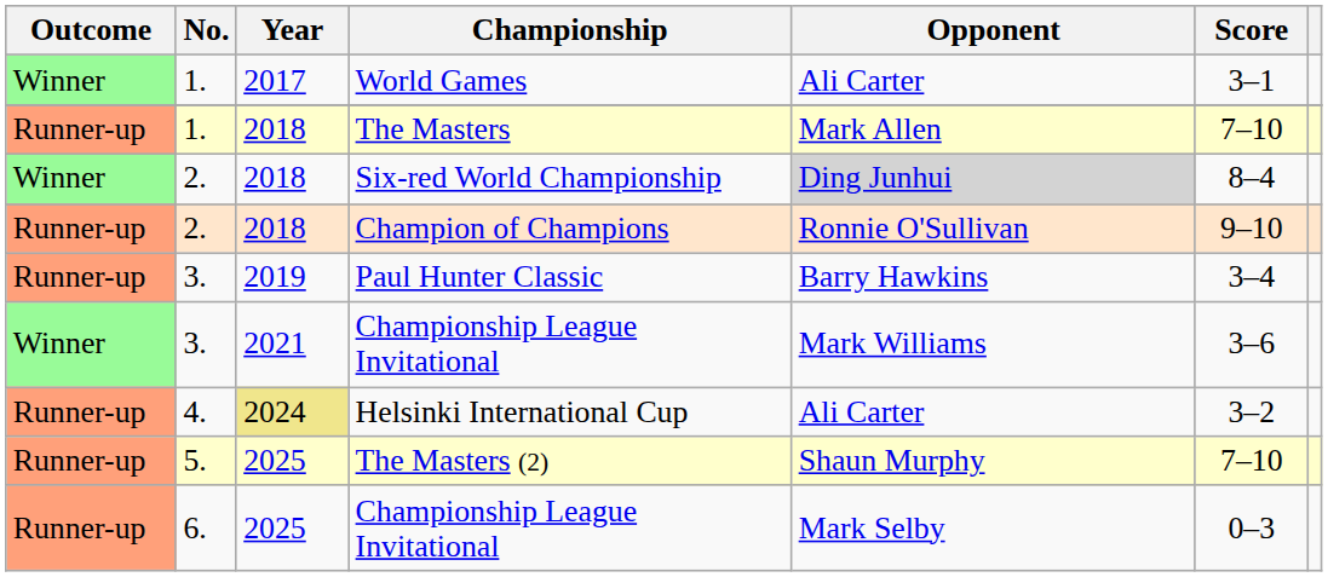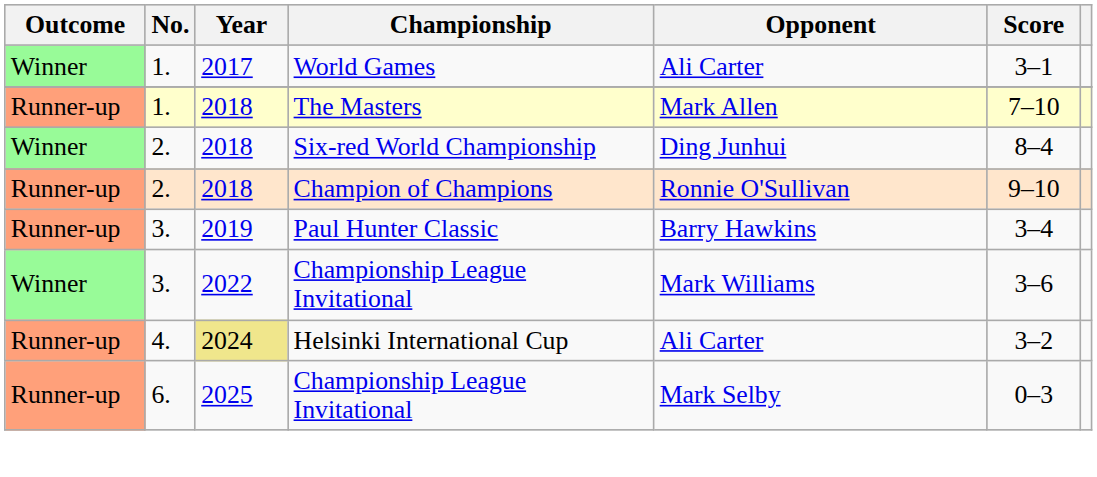Six-red World Championship | Opponent: lightgrey background -> no background
3. / Championship League Invitational | Year: 2021 -> 2022
- row: Runner-up | 5. | 2025 | The Masters (2) | Shaun Murphy | 7–10
